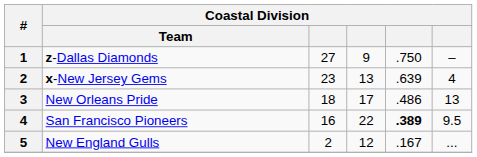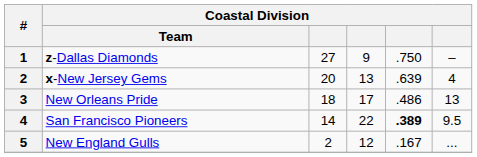x-New Jersey Gems | column 3: 23 -> 20
San Francisco Pioneers | column 3: 16 -> 14
